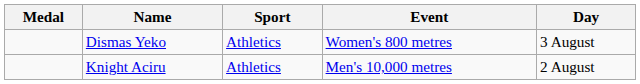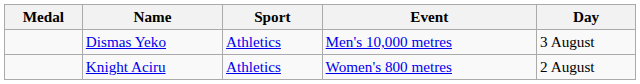Dismas Yeko | Event: Women's 800 metres -> Men's 10,000 metres
Knight Aciru | Event: Men's 10,000 metres -> Women's 800 metres
